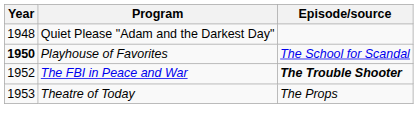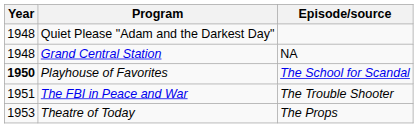+ row: 1948 | Grand Central Station | NA
The FBI in Peace and War | Year: 1952 -> 1951
The FBI in Peace and War | Episode/source: bold -> normal
